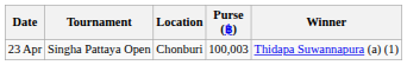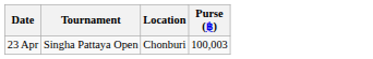- column: Winner | Thidapa Suwannapura (a) (1)
